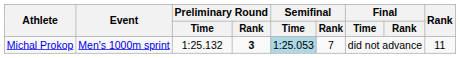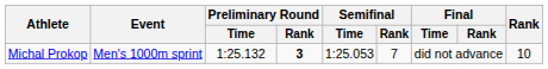Michal Prokop | Semifinal / Time: lightblue background -> no background
Michal Prokop | Rank: 11 -> 10
